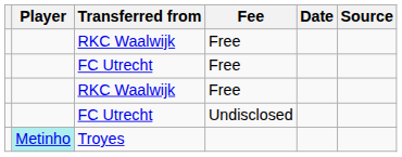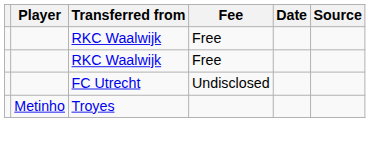- row: FC Utrecht | Free
Troyes | Player: paleturquoise background -> no background
